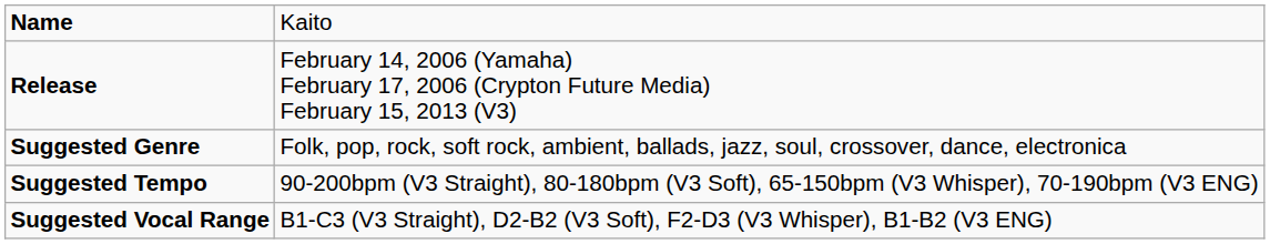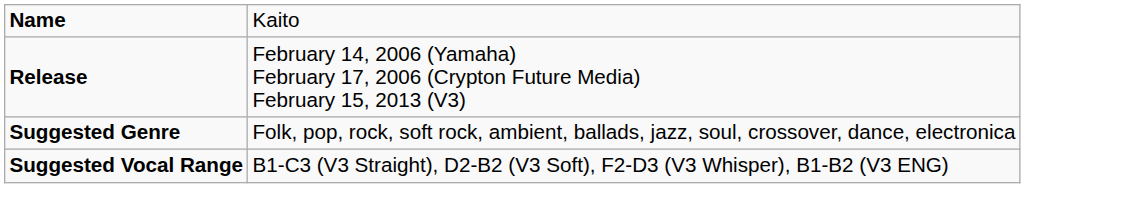- row: Suggested Tempo | 90-200bpm (V3 Straight), 80-180bpm (V3 Soft), 65-150bpm (V3 Whisper), 70-190bpm (V3 ENG)
